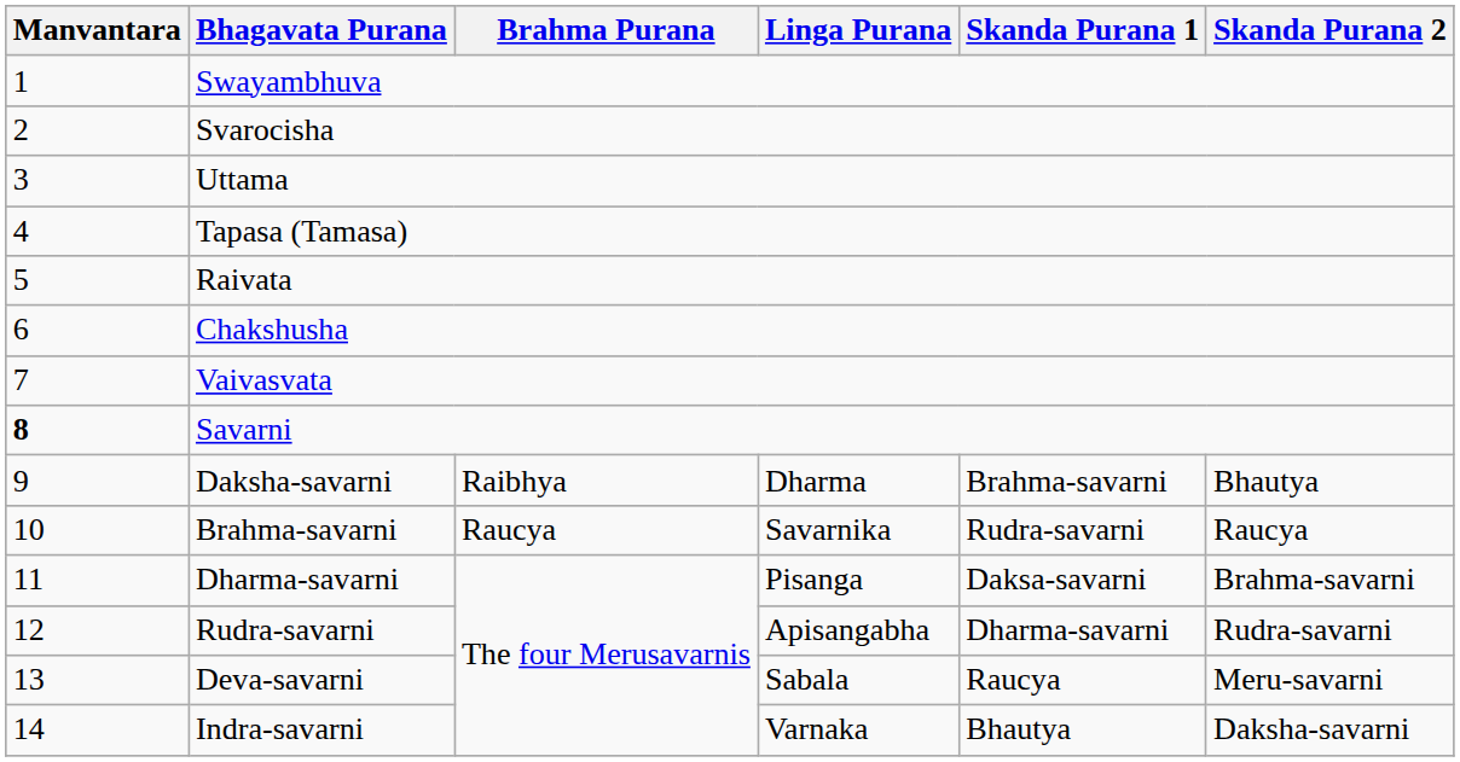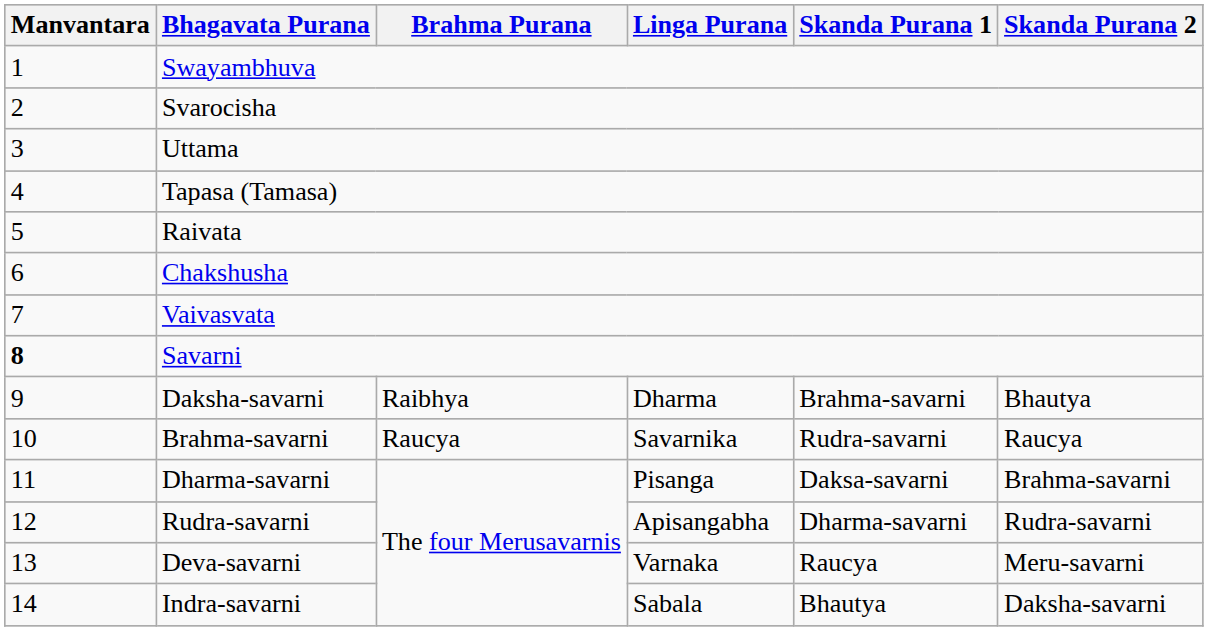Deva-savarni | Linga Purana: Sabala -> Varnaka
Indra-savarni | Linga Purana: Varnaka -> Sabala
